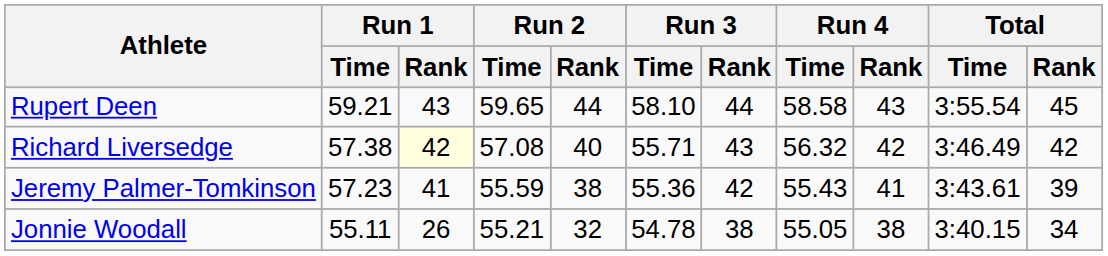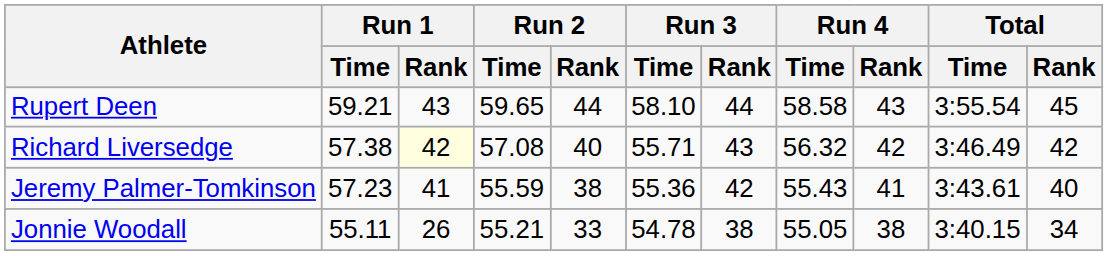Jeremy Palmer-Tomkinson | Total / Rank: 39 -> 40
Jonnie Woodall | Run 2 / Rank: 32 -> 33
